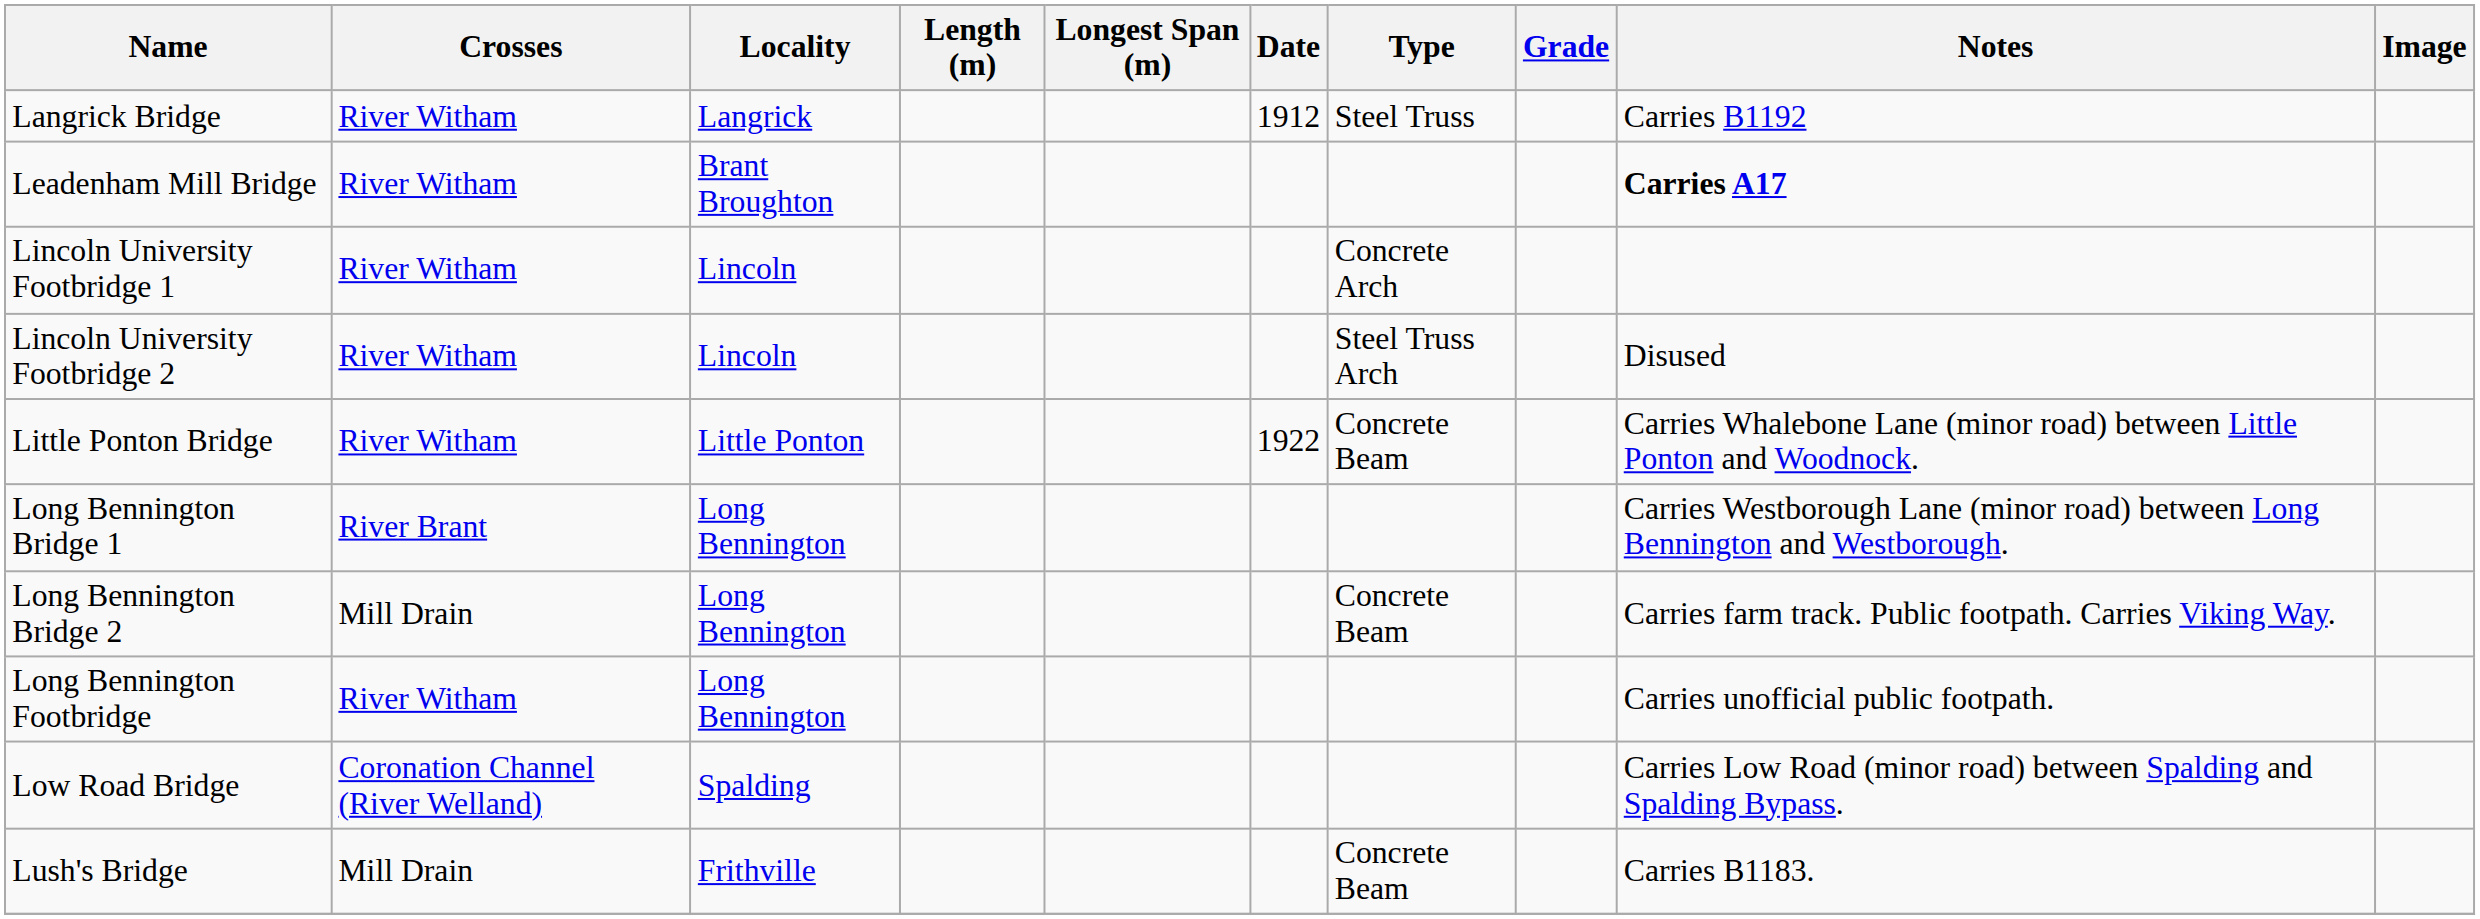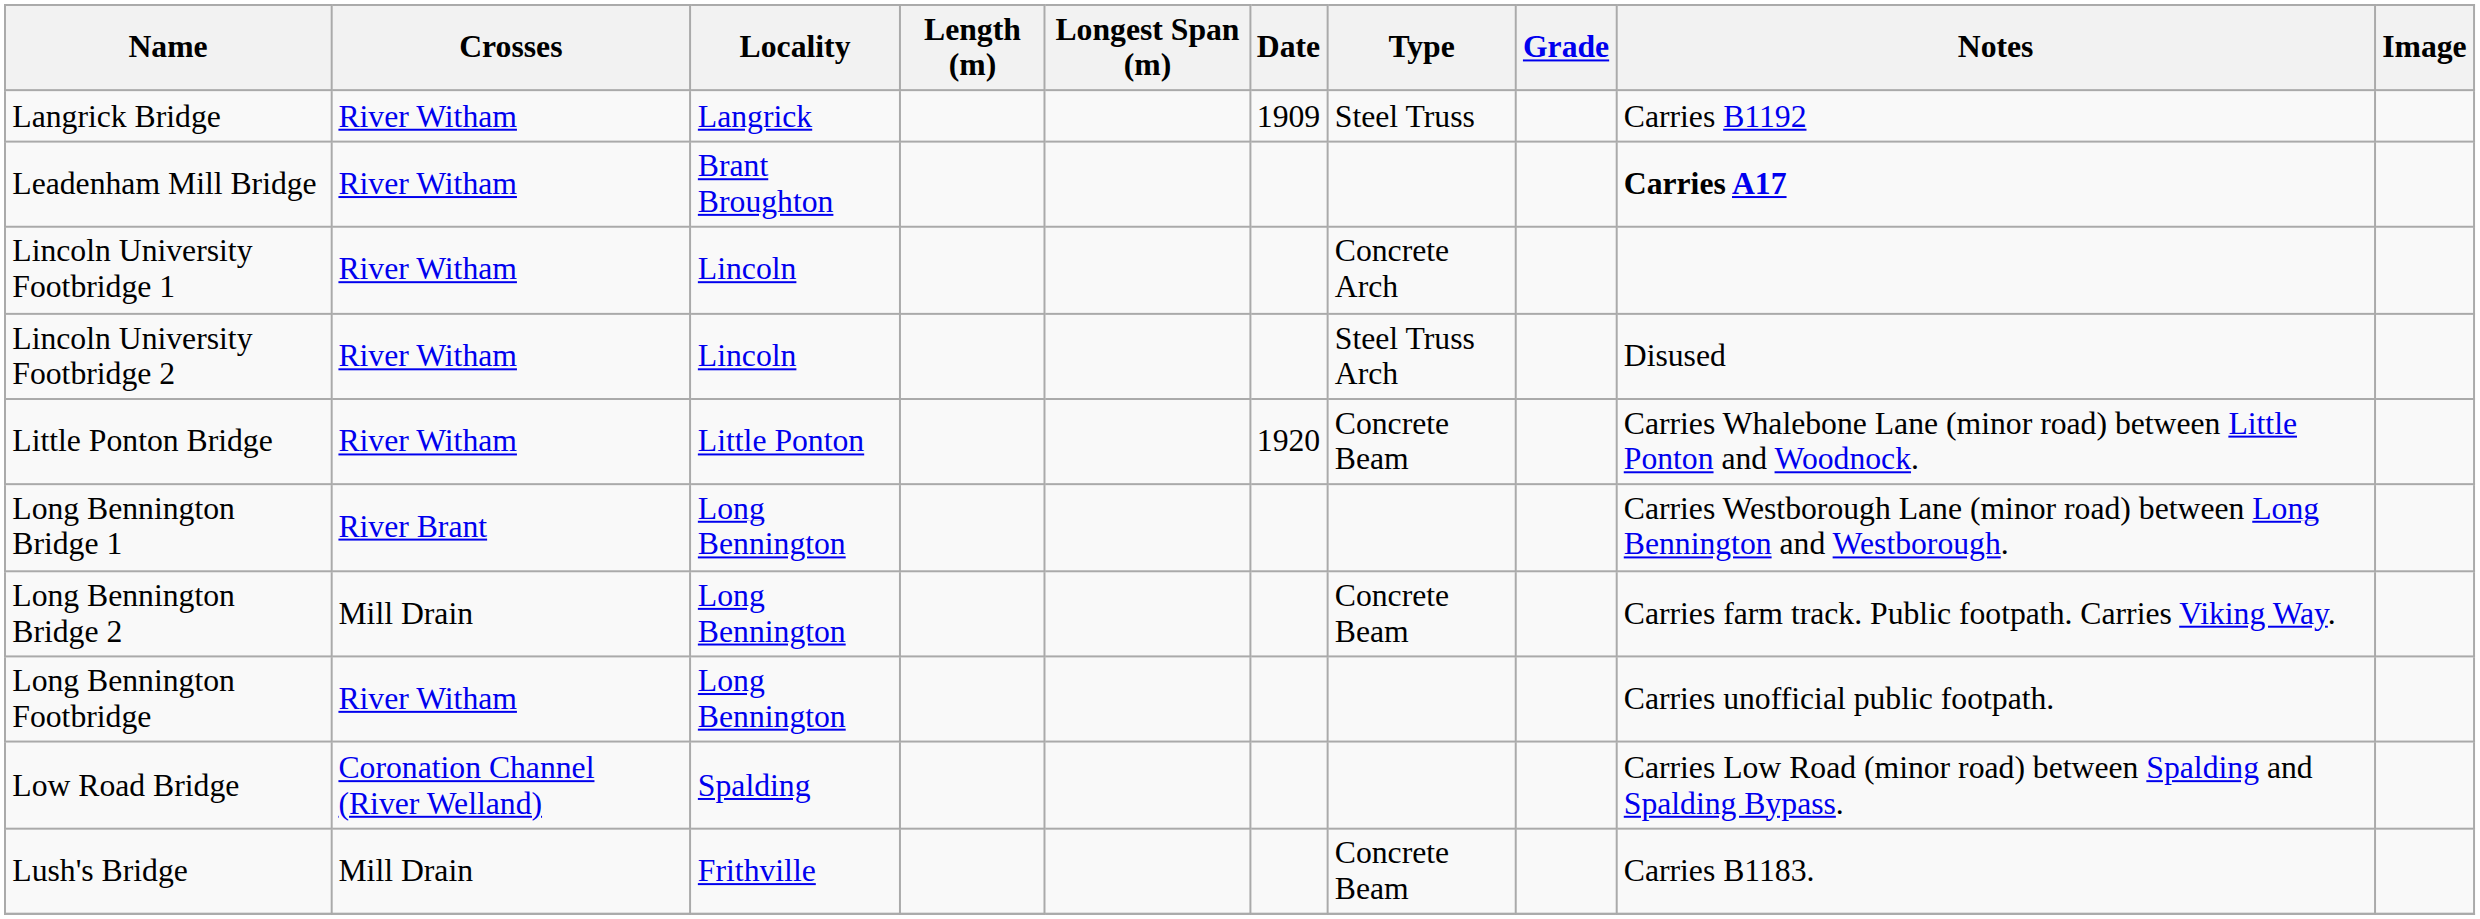Langrick Bridge | Date: 1912 -> 1909
Little Ponton Bridge | Date: 1922 -> 1920
